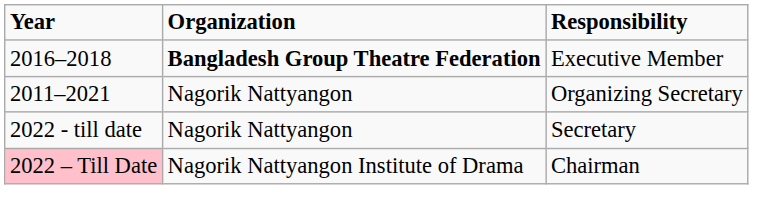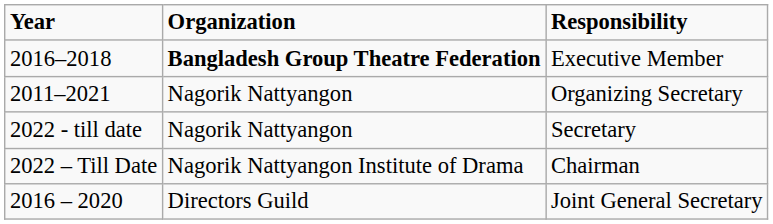Chairman | Year: pink background -> no background
+ row: 2016 – 2020 | Directors Guild | Joint General Secretary
